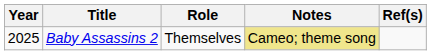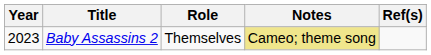Baby Assassins 2 | Year: 2025 -> 2023
